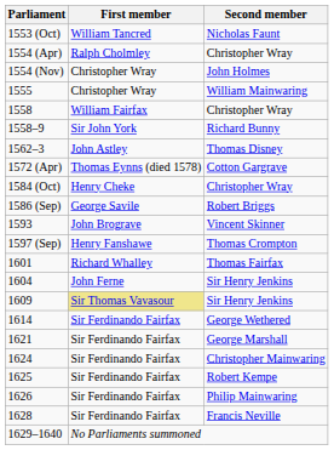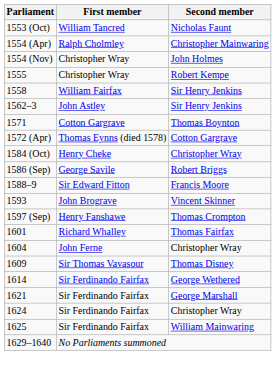1554 (Apr) | Second member: Christopher Wray -> Christopher Mainwaring
1555 | Second member: William Mainwaring -> Robert Kempe
1558 | Second member: Christopher Wray -> Sir Henry Jenkins
- row: 1558–9 | Sir John York | Richard Bunny
1562–3 | Second member: Thomas Disney -> Sir Henry Jenkins
+ row: 1571 | Cotton Gargrave | Thomas Boynton
+ row: 1588–9 | Sir Edward Fitton | Francis Moore
1604 | Second member: Sir Henry Jenkins -> Christopher Wray
1609 | First member: khaki background -> no background
1609 | Second member: Sir Henry Jenkins -> Thomas Disney
1624 | Second member: Christopher Mainwaring -> Christopher Wray
1625 | Second member: Robert Kempe -> William Mainwaring
- row: 1626 | Sir Ferdinando Fairfax | Philip Mainwaring
- row: 1628 | Sir Ferdinando Fairfax | Francis Neville
